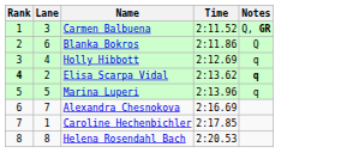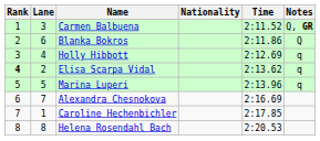+ column: Nationality
Elisa Scarpa Vidal | Notes: bold -> normal
